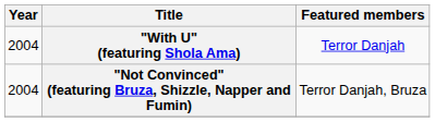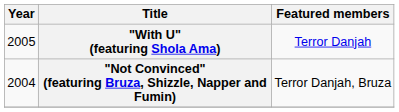"With U" (featuring Shola Ama) | Year: 2004 -> 2005
